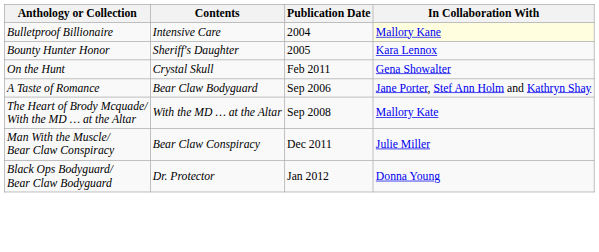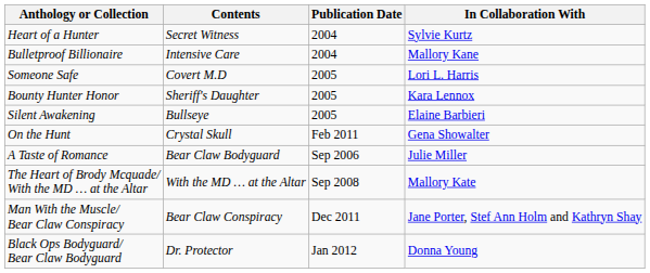+ row: Heart of a Hunter | Secret Witness | 2004 | Sylvie Kurtz
Bulletproof Billionaire | In Collaboration With: lightyellow background -> no background
+ row: Someone Safe | Covert M.D | 2005 | Lori L. Harris
+ row: Silent Awakening | Bullseye | 2005 | Elaine Barbieri
A Taste of Romance | In Collaboration With: Jane Porter, Stef Ann Holm and Kathryn Shay -> Julie Miller
Man With the Muscle/ Bear Claw Conspiracy | In Collaboration With: Julie Miller -> Jane Porter, Stef Ann Holm and Kathryn Shay
